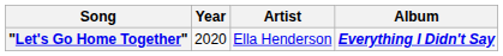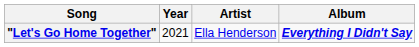"Let's Go Home Together" | Year: 2020 -> 2021
